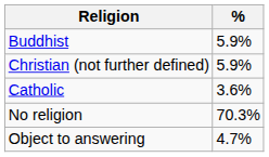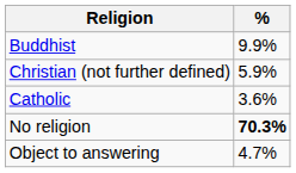Buddhist | %: 5.9% -> 9.9%
No religion | %: normal -> bold
